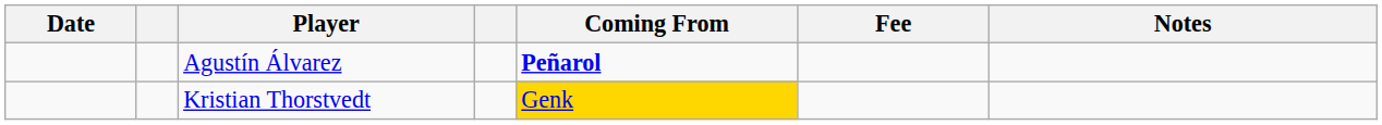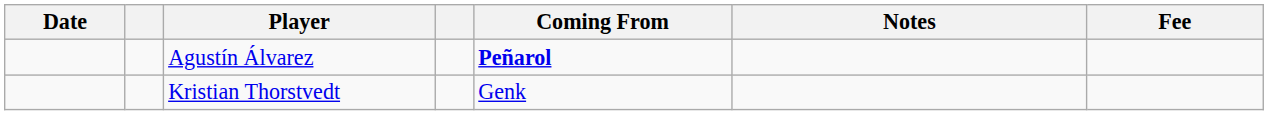columns swapped: Fee <-> Notes
Kristian Thorstvedt | Coming From: gold background -> no background
